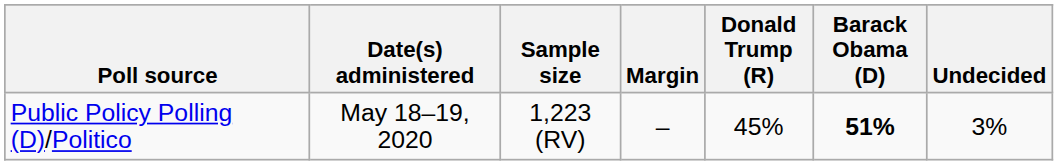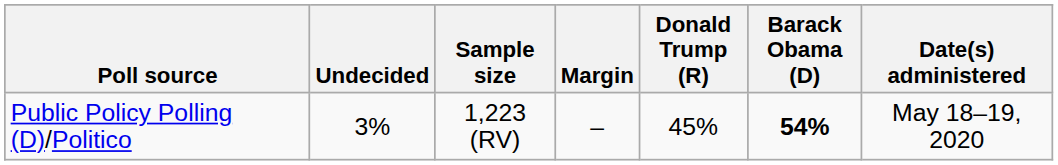columns swapped: Date(s) administered <-> Undecided
Public Policy Polling (D)/Politico | Barack Obama (D): 51% -> 54%
